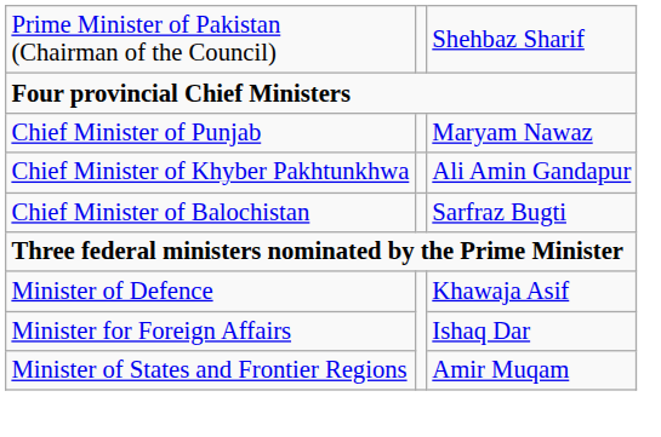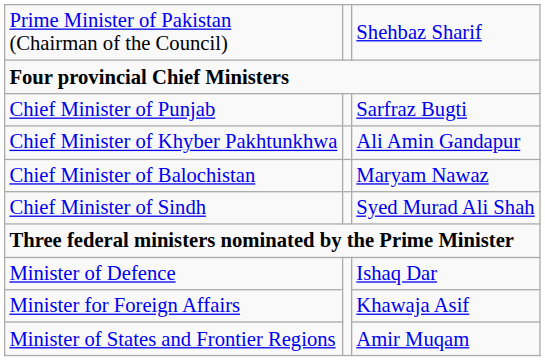Chief Minister of Punjab | column 3: Maryam Nawaz -> Sarfraz Bugti
Chief Minister of Balochistan | column 3: Sarfraz Bugti -> Maryam Nawaz
+ row: Chief Minister of Sindh | Syed Murad Ali Shah
Minister of Defence | column 3: Khawaja Asif -> Ishaq Dar
Minister for Foreign Affairs | column 3: Ishaq Dar -> Khawaja Asif
